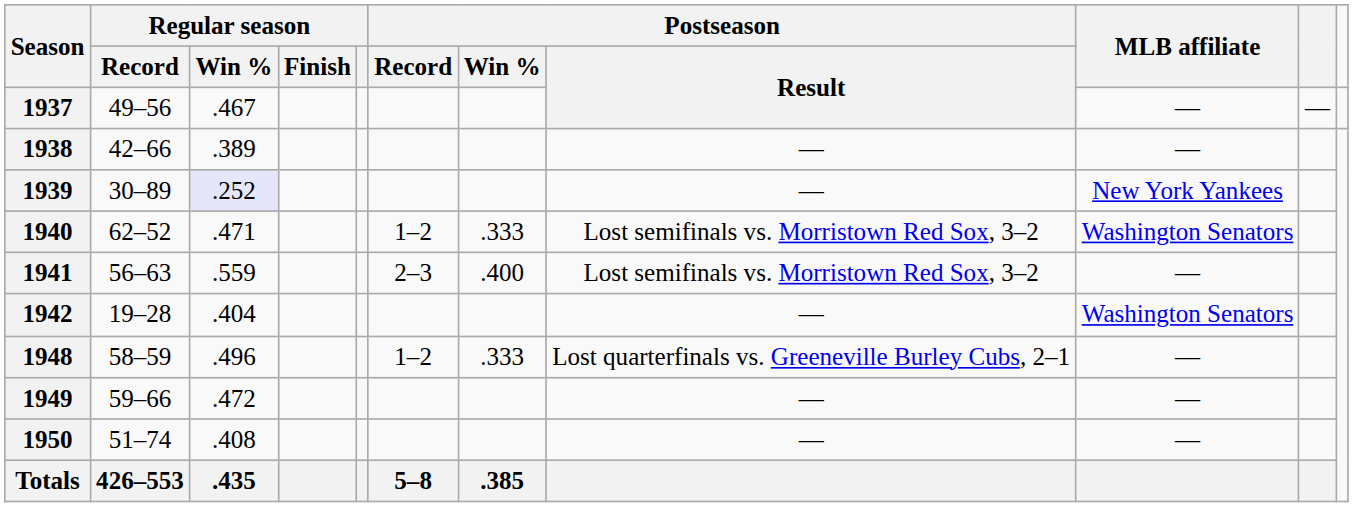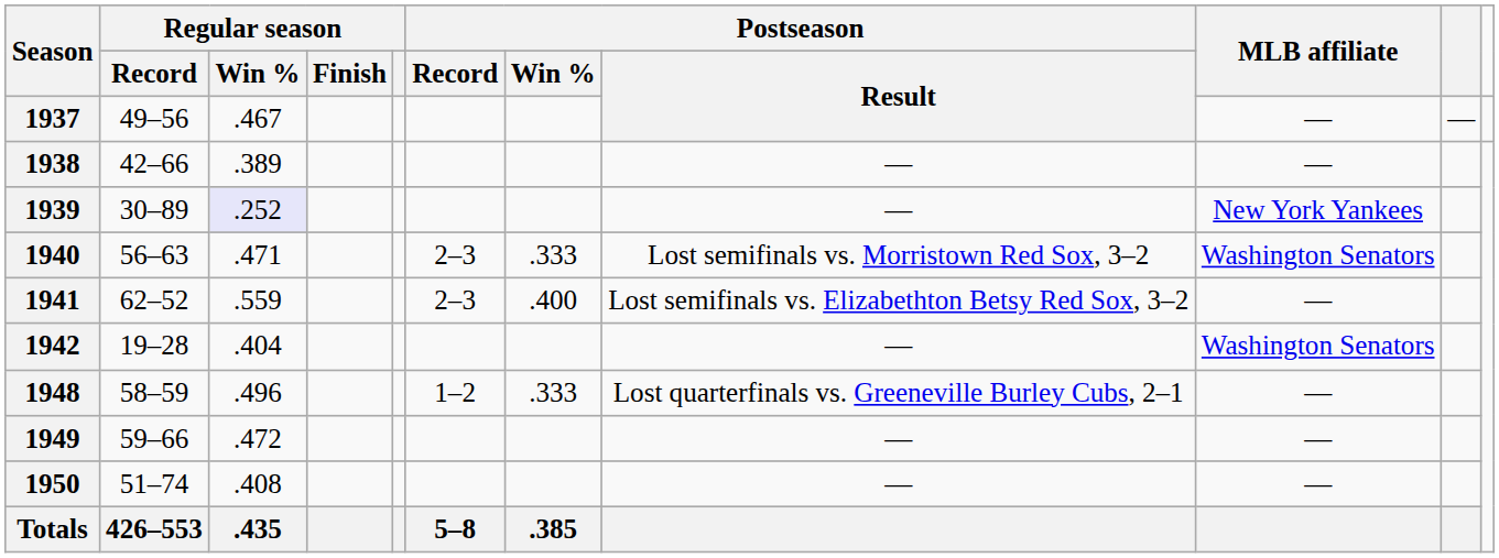1940 | Regular season / Record: 62–52 -> 56–63
1940 | Postseason / Record: 1–2 -> 2–3
1941 | Regular season / Record: 56–63 -> 62–52
1941 | Postseason / Result: Lost semifinals vs. Morristown Red Sox, 3–2 -> Lost semifinals vs. Elizabethton Betsy Red Sox, 3–2
